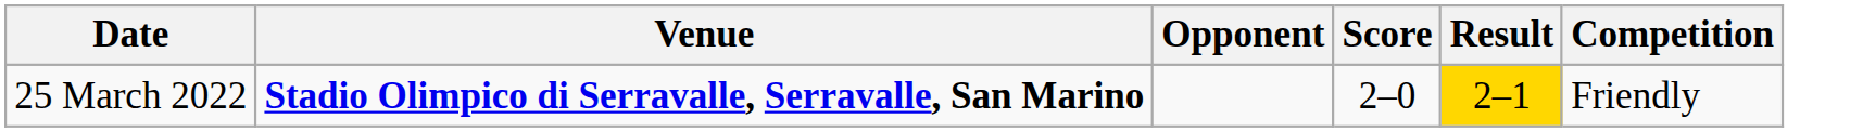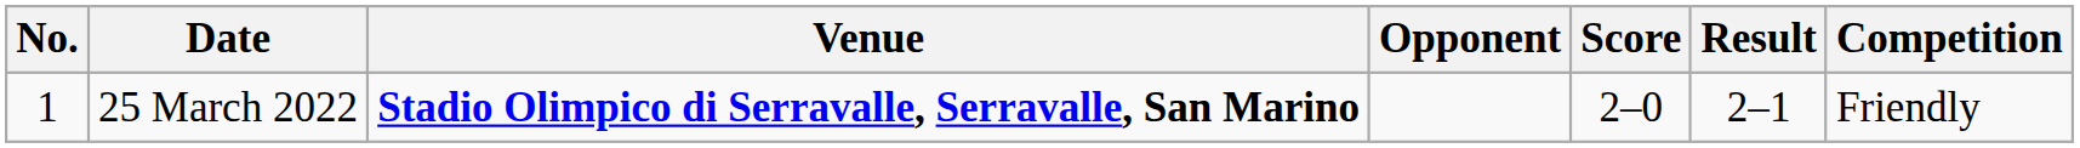+ column: No. | 1
25 March 2022 | Result: gold background -> no background
